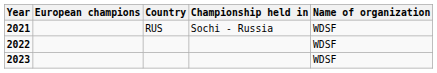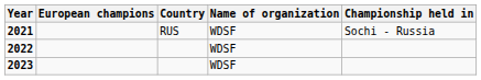columns swapped: Championship held in <-> Name of organization
